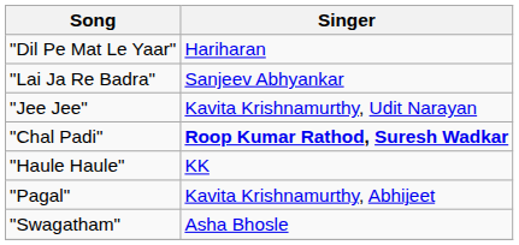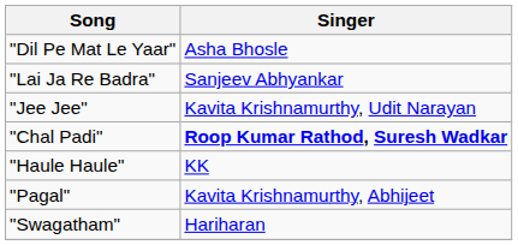"Dil Pe Mat Le Yaar" | Singer: Hariharan -> Asha Bhosle
"Swagatham" | Singer: Asha Bhosle -> Hariharan
